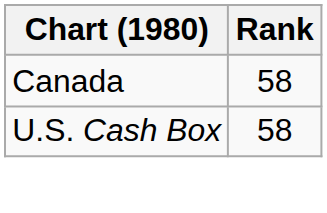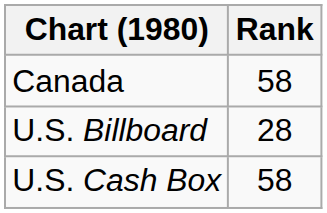+ row: U.S. Billboard | 28
